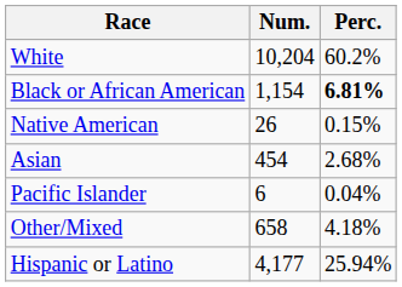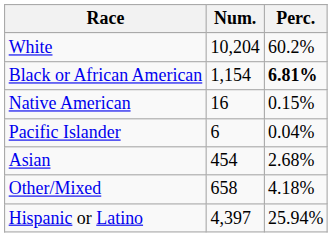Native American | Num.: 26 -> 16
rows swapped: Asian <-> Pacific Islander
Hispanic or Latino | Num.: 4,177 -> 4,397
